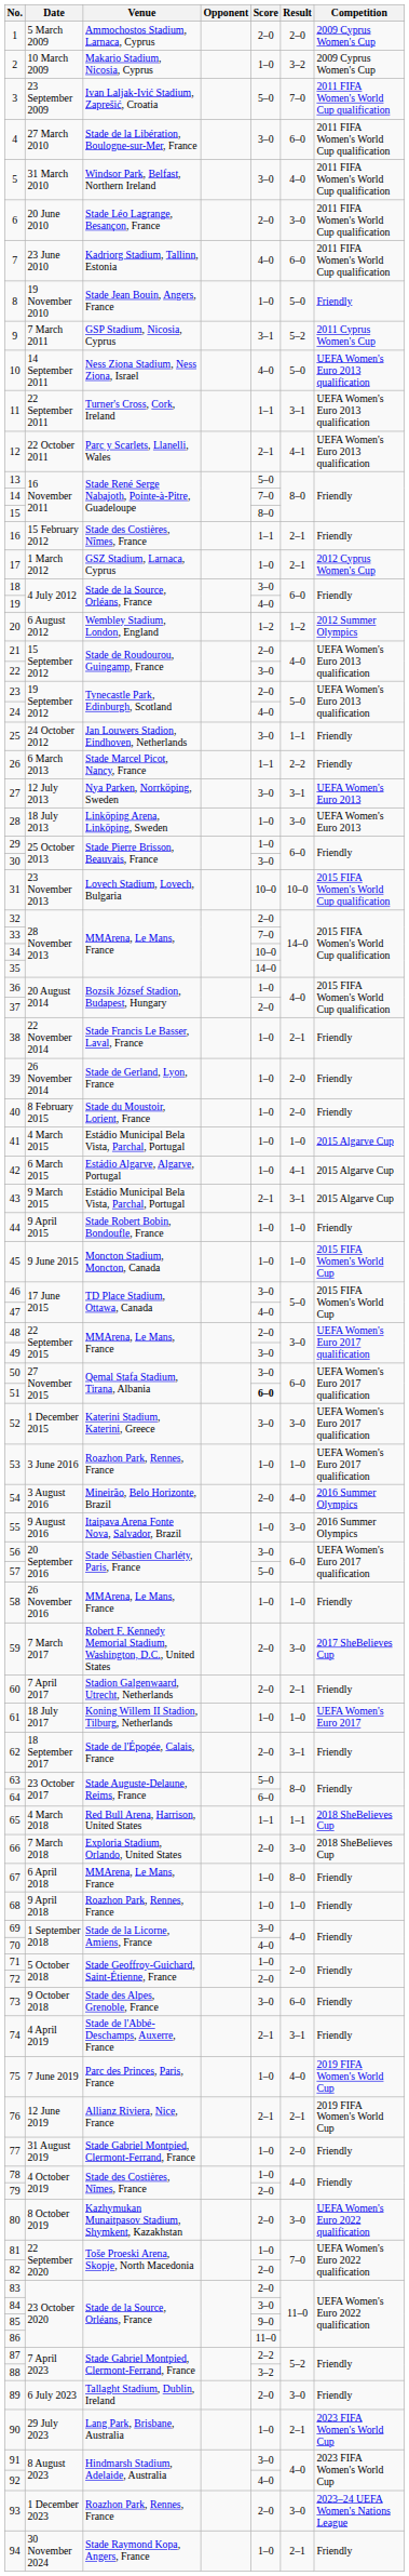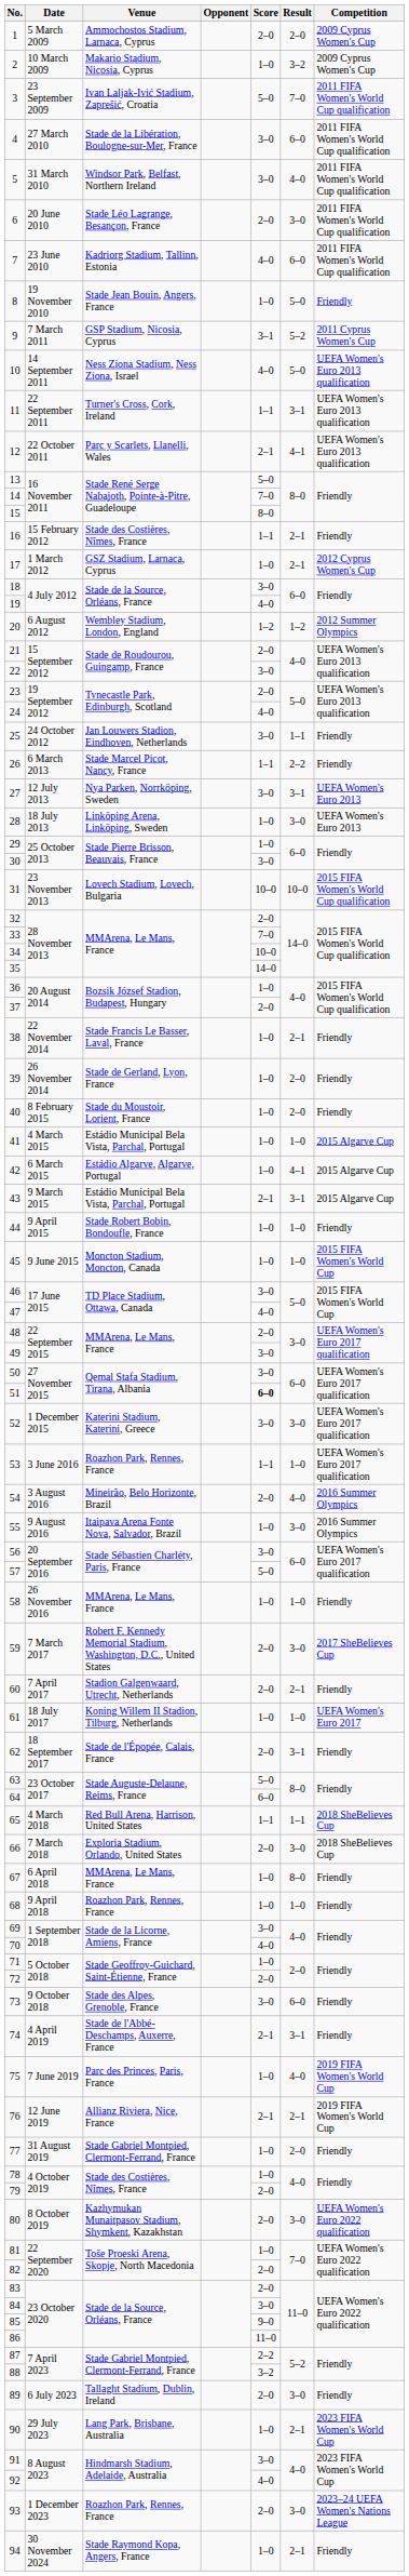53 | Score: 1–0 -> 1–1
